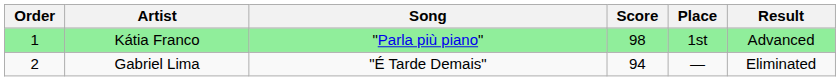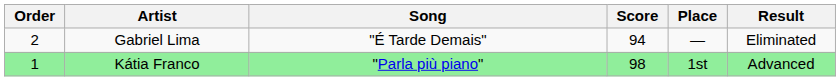rows swapped: Kátia Franco <-> Gabriel Lima
